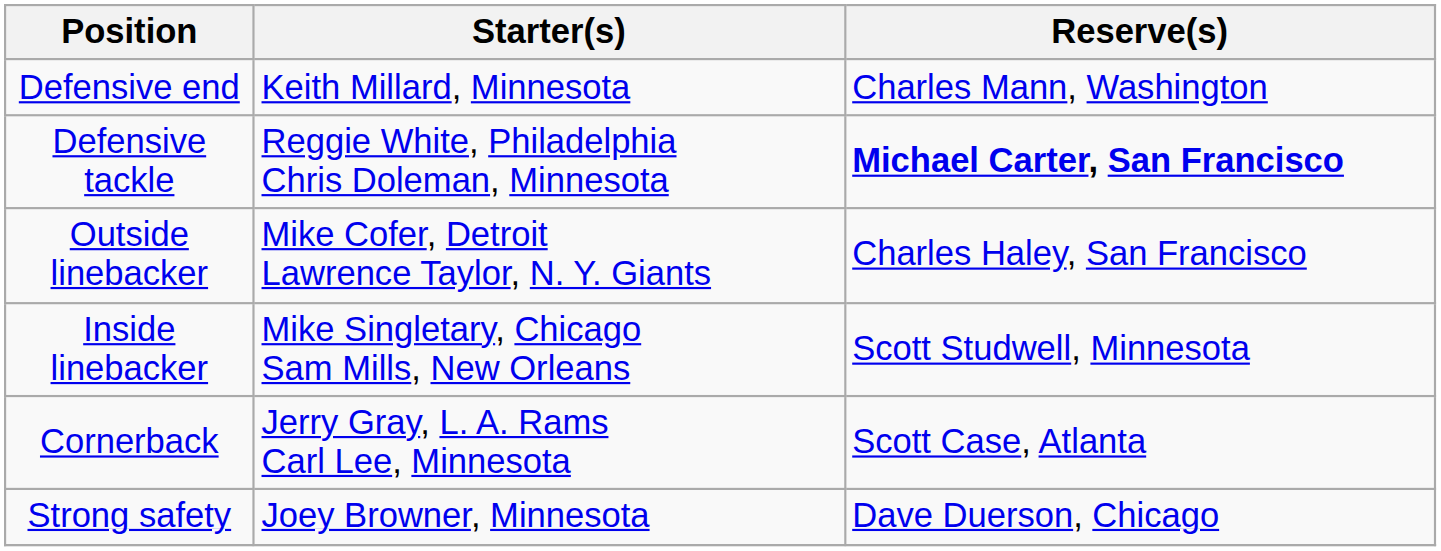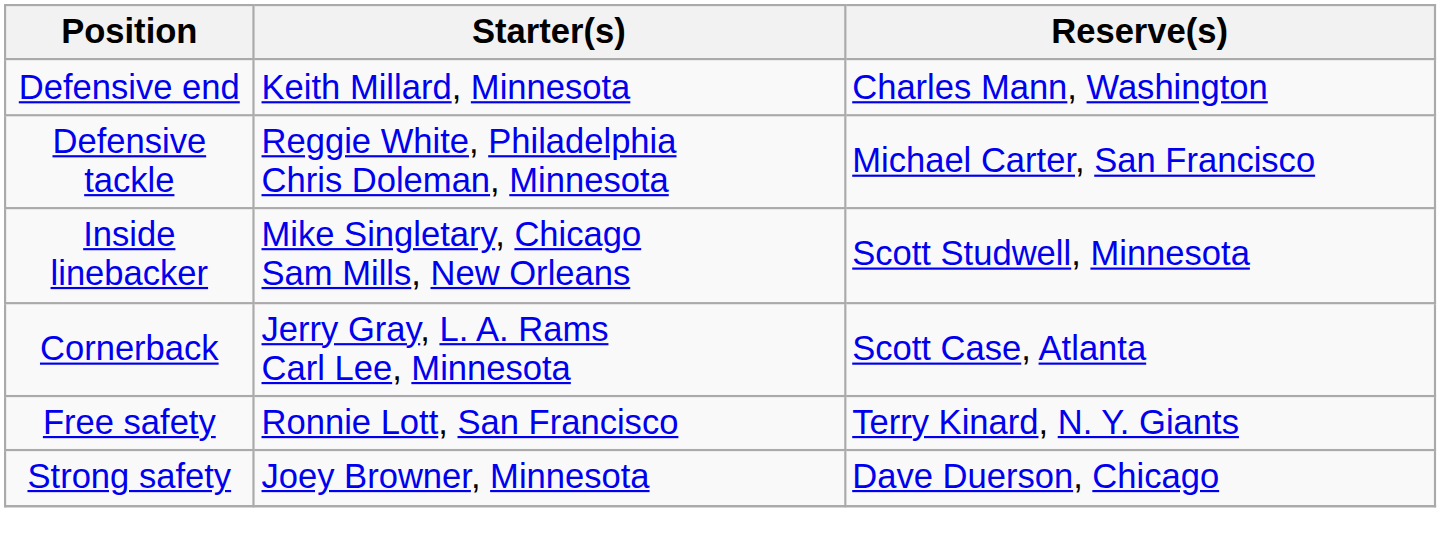Defensive tackle | Reserve(s): bold -> normal
- row: Outside linebacker | Mike Cofer, Detroit Lawrence Taylor, N. Y. Giants | Charles Haley, San Francisco
+ row: Free safety | Ronnie Lott, San Francisco | Terry Kinard, N. Y. Giants
